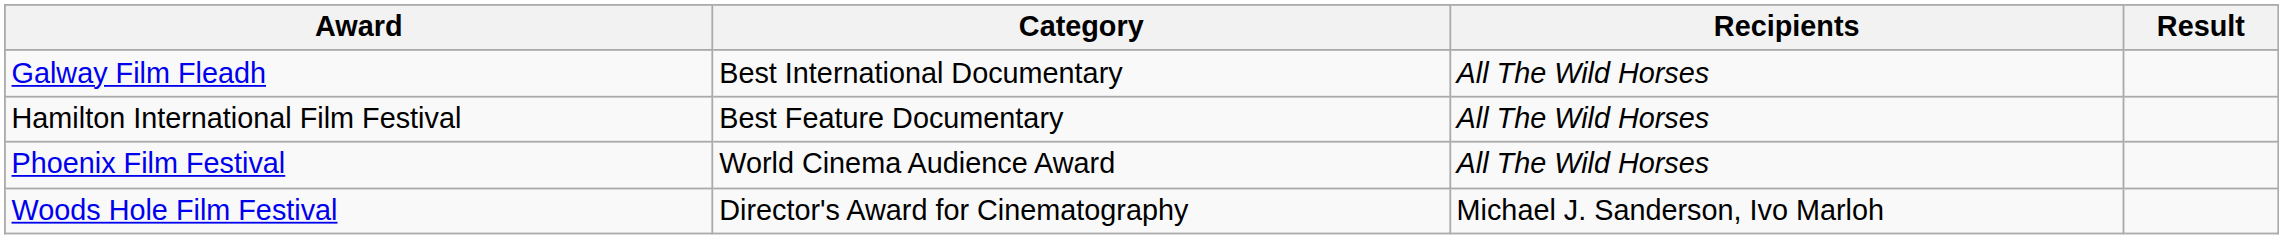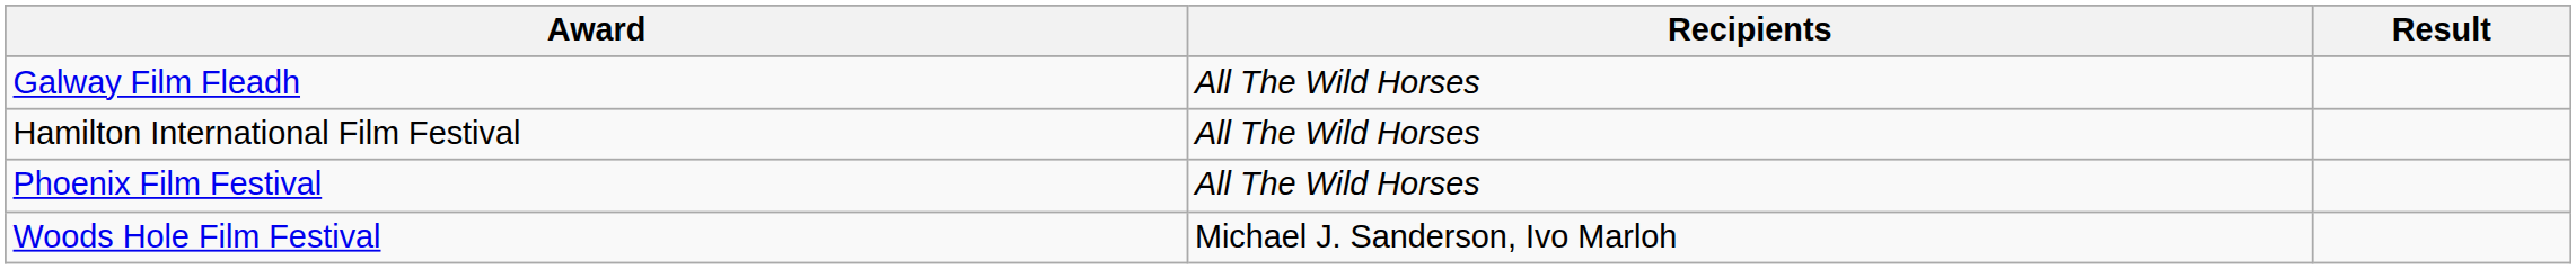- column: Category | Best International Documentary | Best Feature Documentary | World Cinema Audience Award | Director's Award for Cinematography
